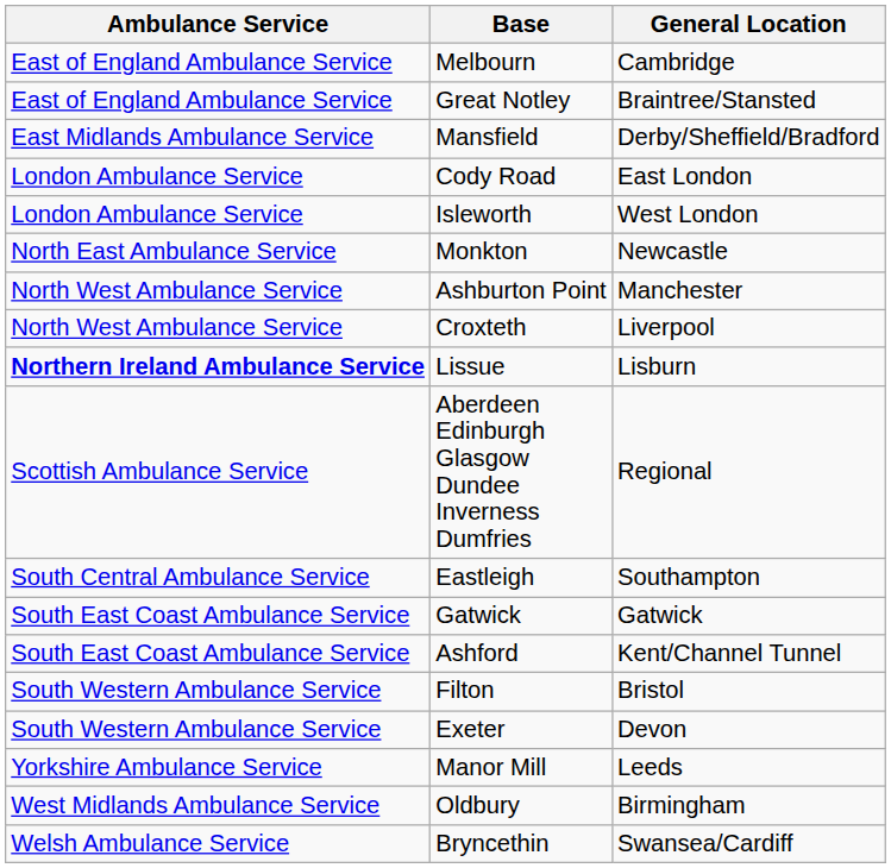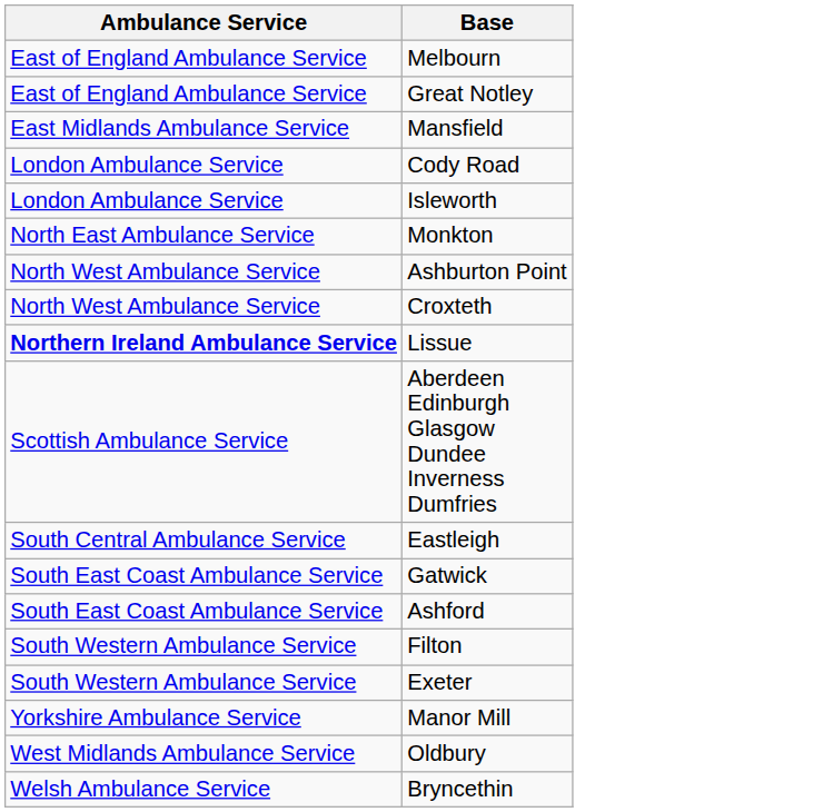- column: General Location | Cambridge | Braintree/Stansted | Derby/Sheffield/Bradford | East London | West London | Newcastle | Manchester | Liverpool | Lisburn | Regional | Southampton | Gatwick | Kent/Channel Tunnel | Bristol | Devon | Leeds | Birmingham | Swansea/Cardiff
